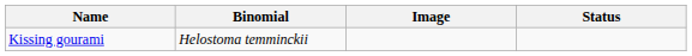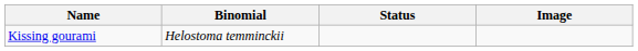columns swapped: Status <-> Image
